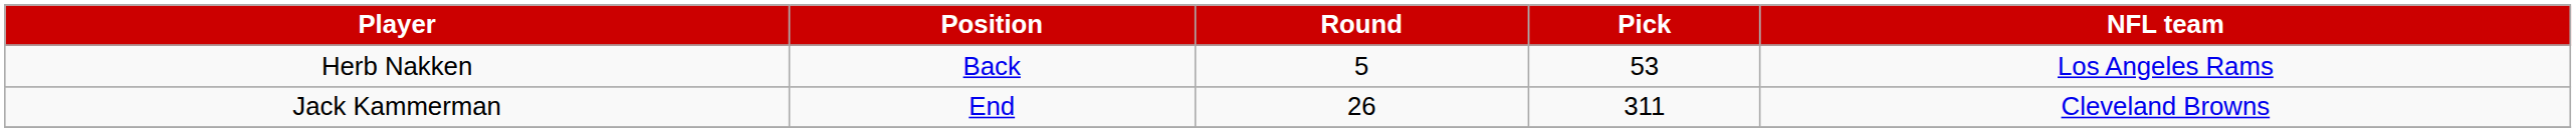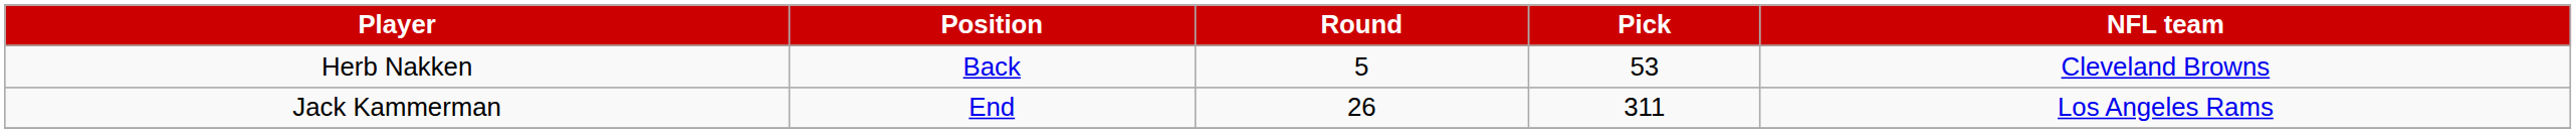Herb Nakken | NFL team: Los Angeles Rams -> Cleveland Browns
Jack Kammerman | NFL team: Cleveland Browns -> Los Angeles Rams
